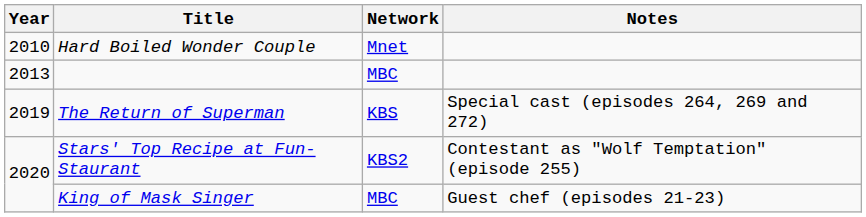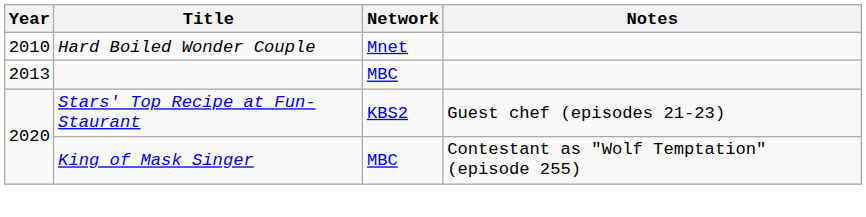- row: 2019 | The Return of Superman | KBS | Special cast (episodes 264, 269 and 272)
Stars' Top Recipe at Fun-Staurant | Notes: Contestant as "Wolf Temptation" (episode 255) -> Guest chef (episodes 21-23)
King of Mask Singer | Notes: Guest chef (episodes 21-23) -> Contestant as "Wolf Temptation" (episode 255)
